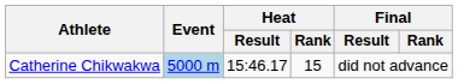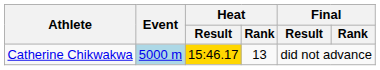Catherine Chikwakwa | Heat / Result: no background -> gold background
Catherine Chikwakwa | Heat / Rank: 15 -> 13
